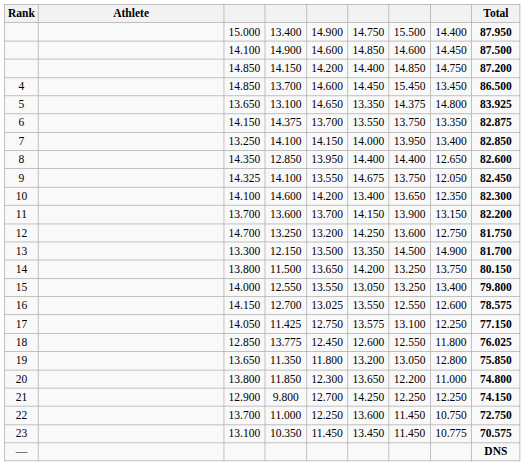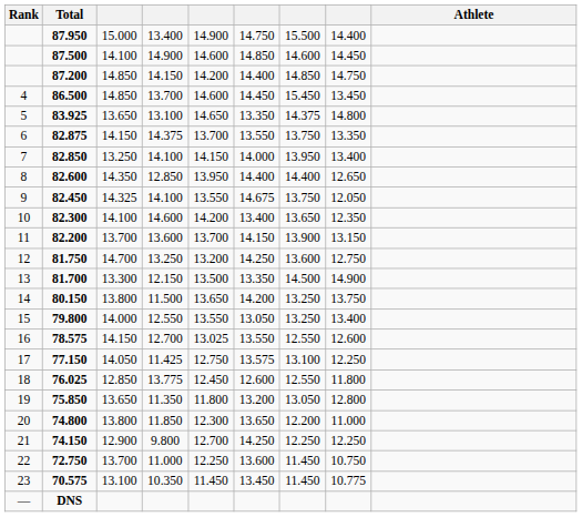columns swapped: Athlete <-> Total
